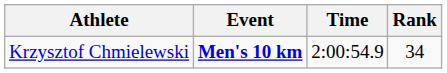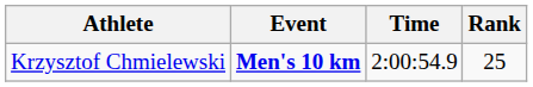Krzysztof Chmielewski | Rank: 34 -> 25
